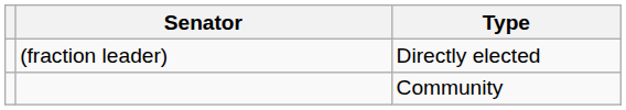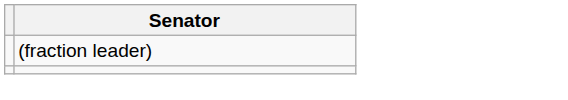- column: Type | Directly elected | Community
